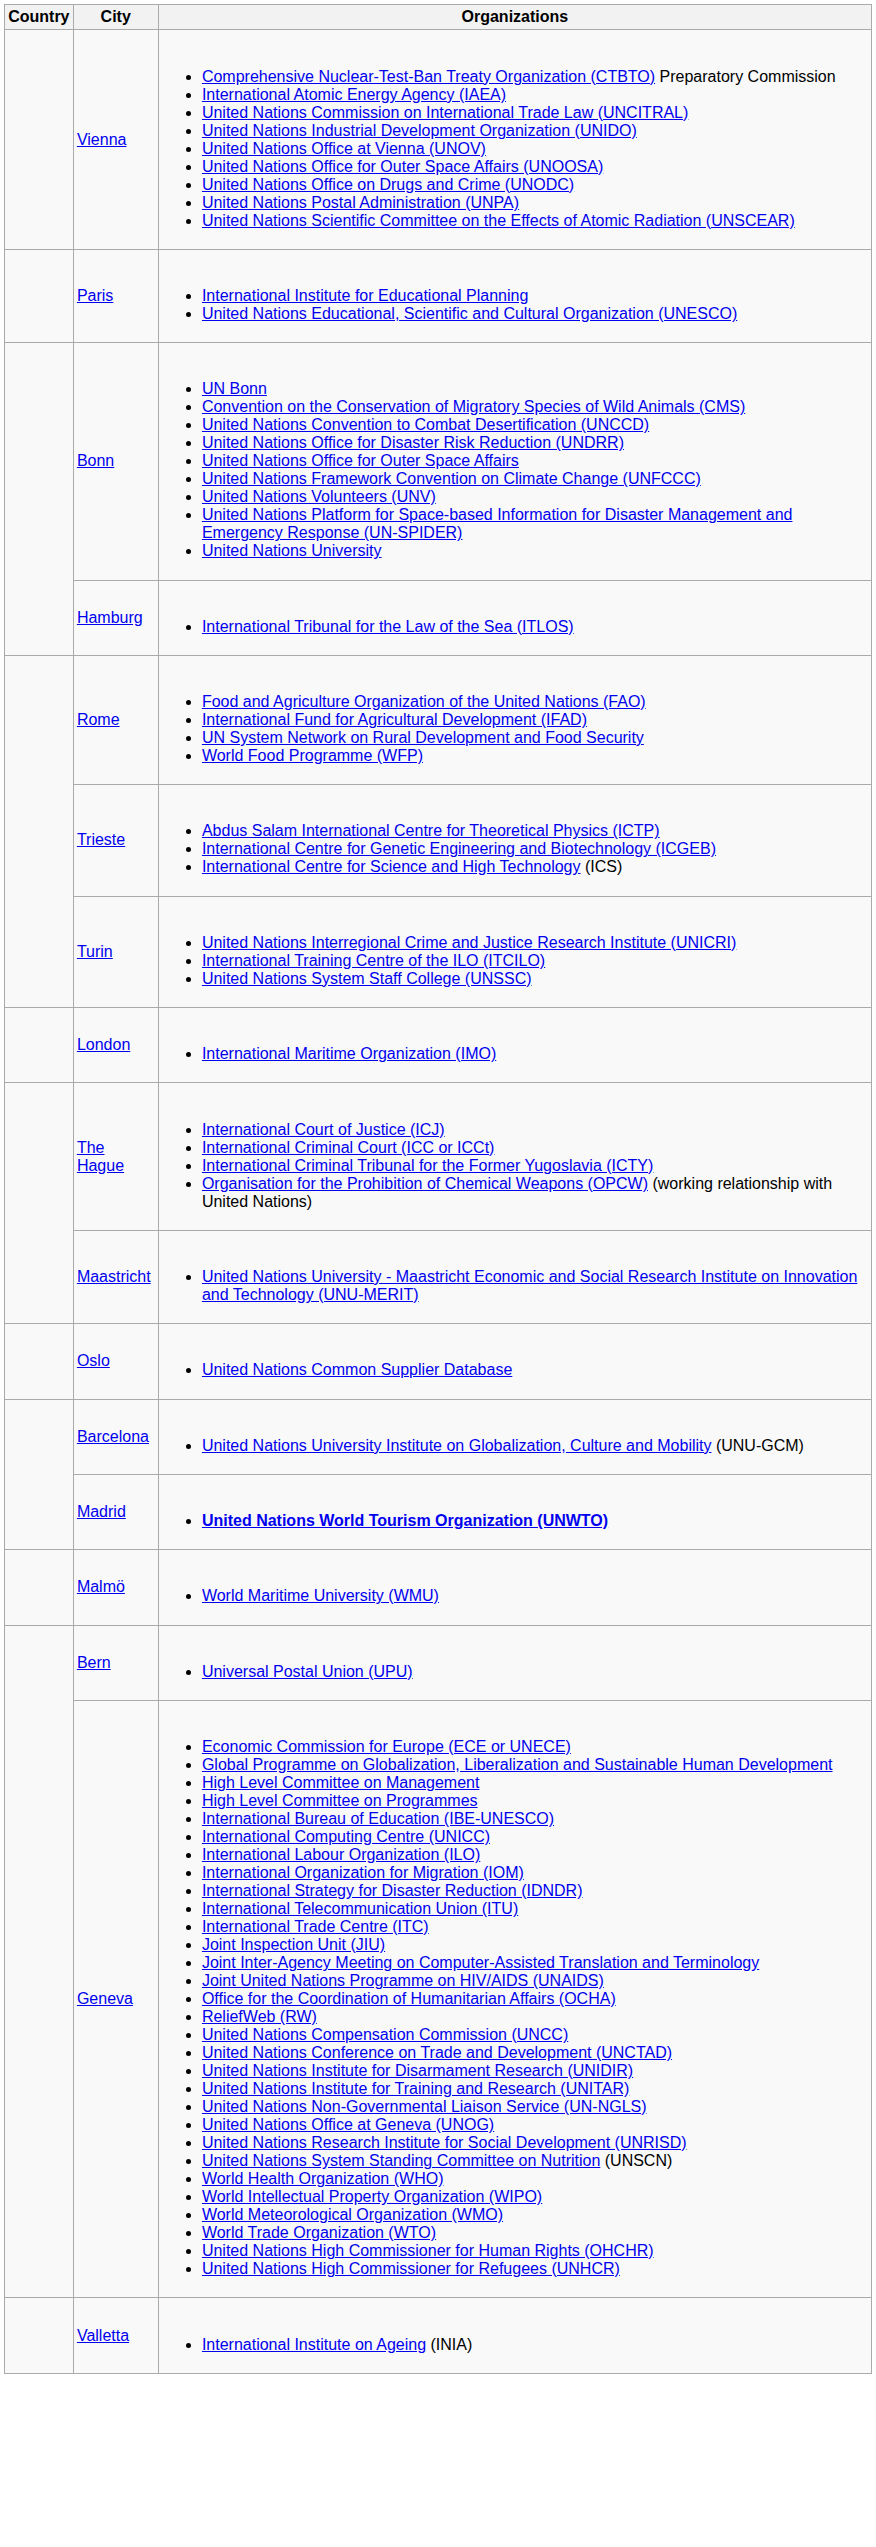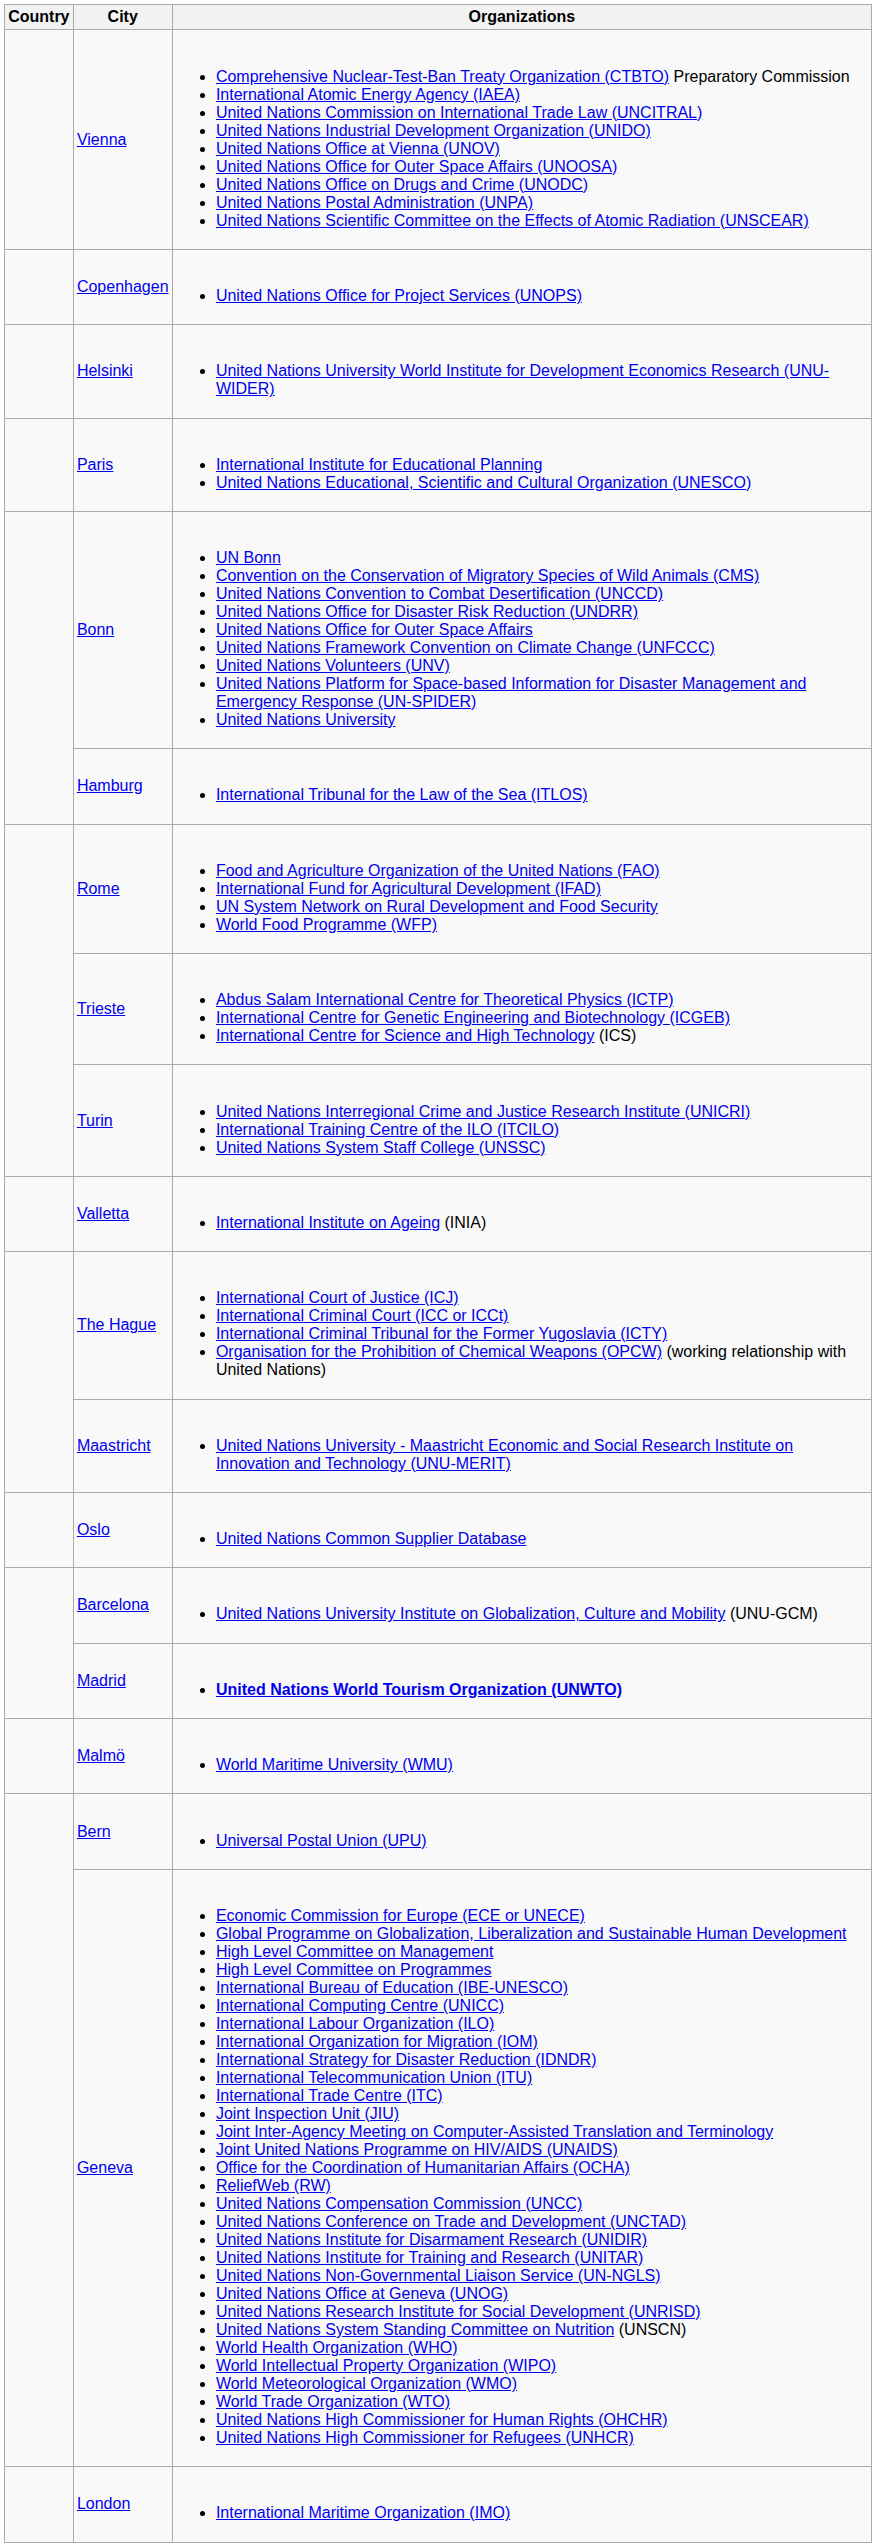+ row: Copenhagen | United Nations Office for Project Services (UNOPS)
+ row: Helsinki | United Nations University World Institute for Development Economics Research (UNU-WIDER)
rows swapped: Valletta <-> London
